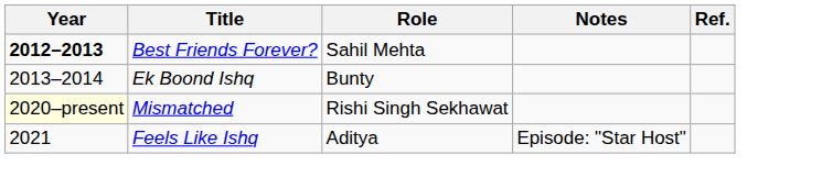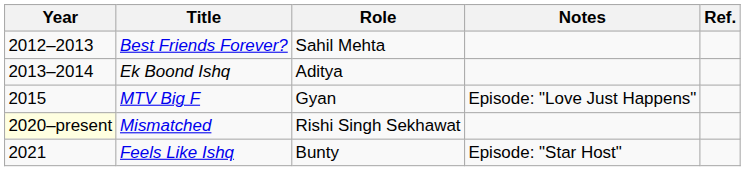Best Friends Forever? | Year: bold -> normal
Ek Boond Ishq | Role: Bunty -> Aditya
+ row: 2015 | MTV Big F | Gyan | Episode: "Love Just Happens"
Feels Like Ishq | Role: Aditya -> Bunty
